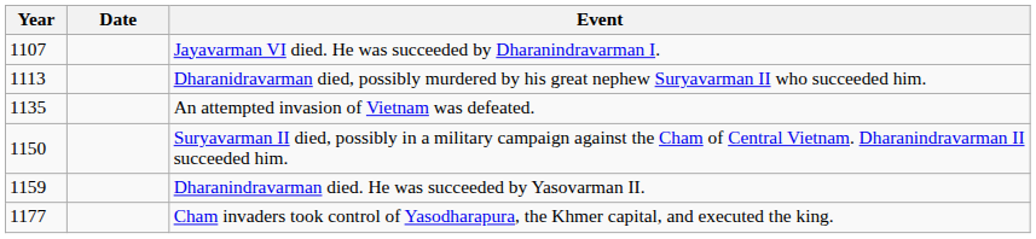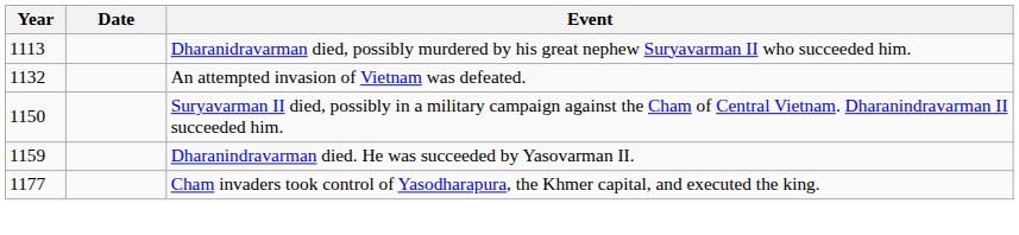- row: 1107 | Jayavarman VI died. He was succeeded by Dharanindravarman I.
An attempted invasion of Vietnam was defeated. | Year: 1135 -> 1132
